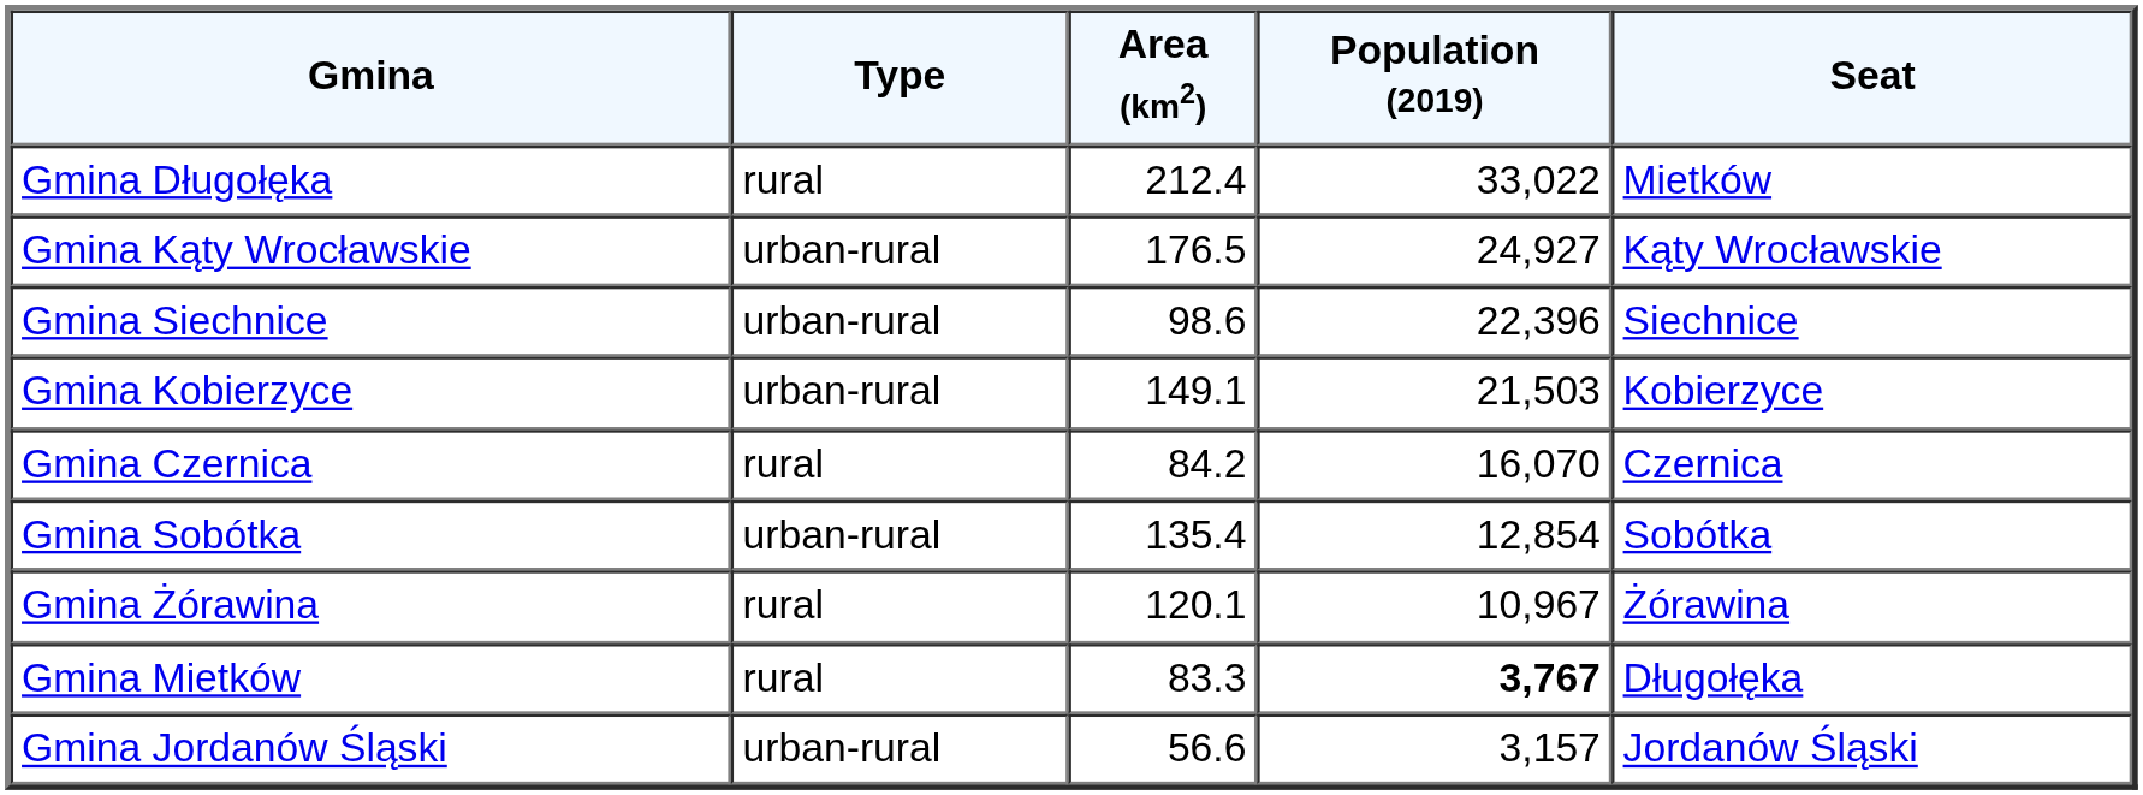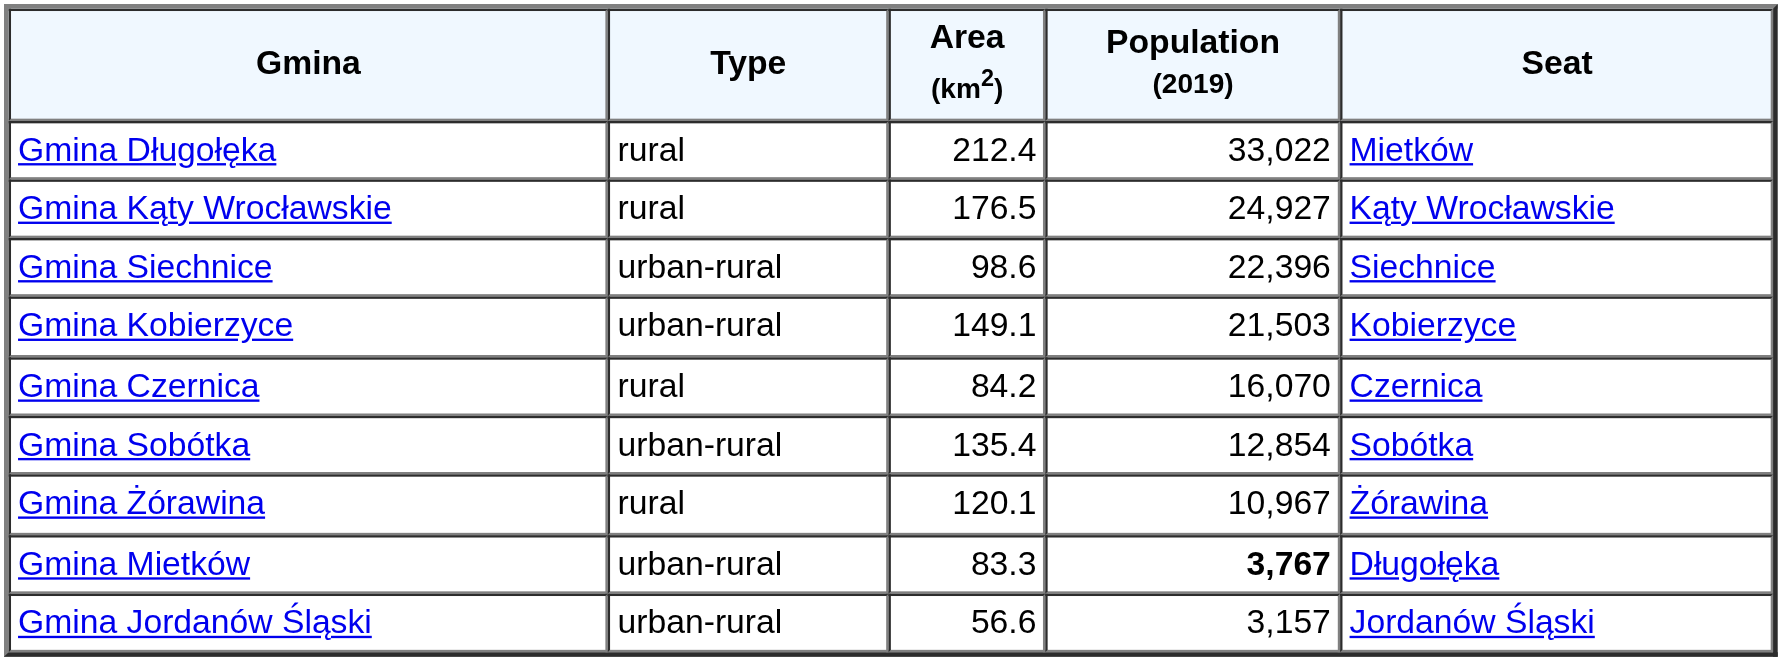Gmina Kąty Wrocławskie | Type: urban-rural -> rural
Gmina Mietków | Type: rural -> urban-rural
